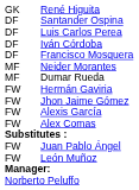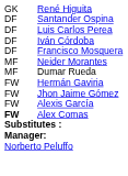Alex Comas | column 1: normal -> bold
- row: FW | Juan Pablo Ángel
- row: FW | León Muñoz
